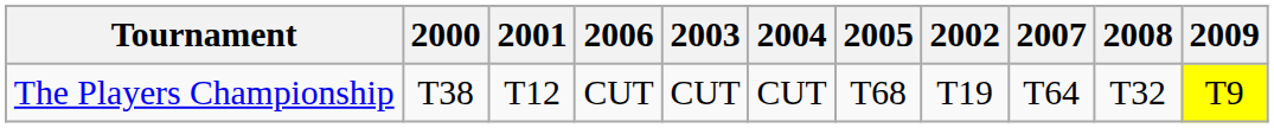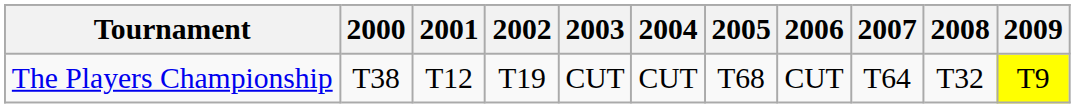columns swapped: 2002 <-> 2006
